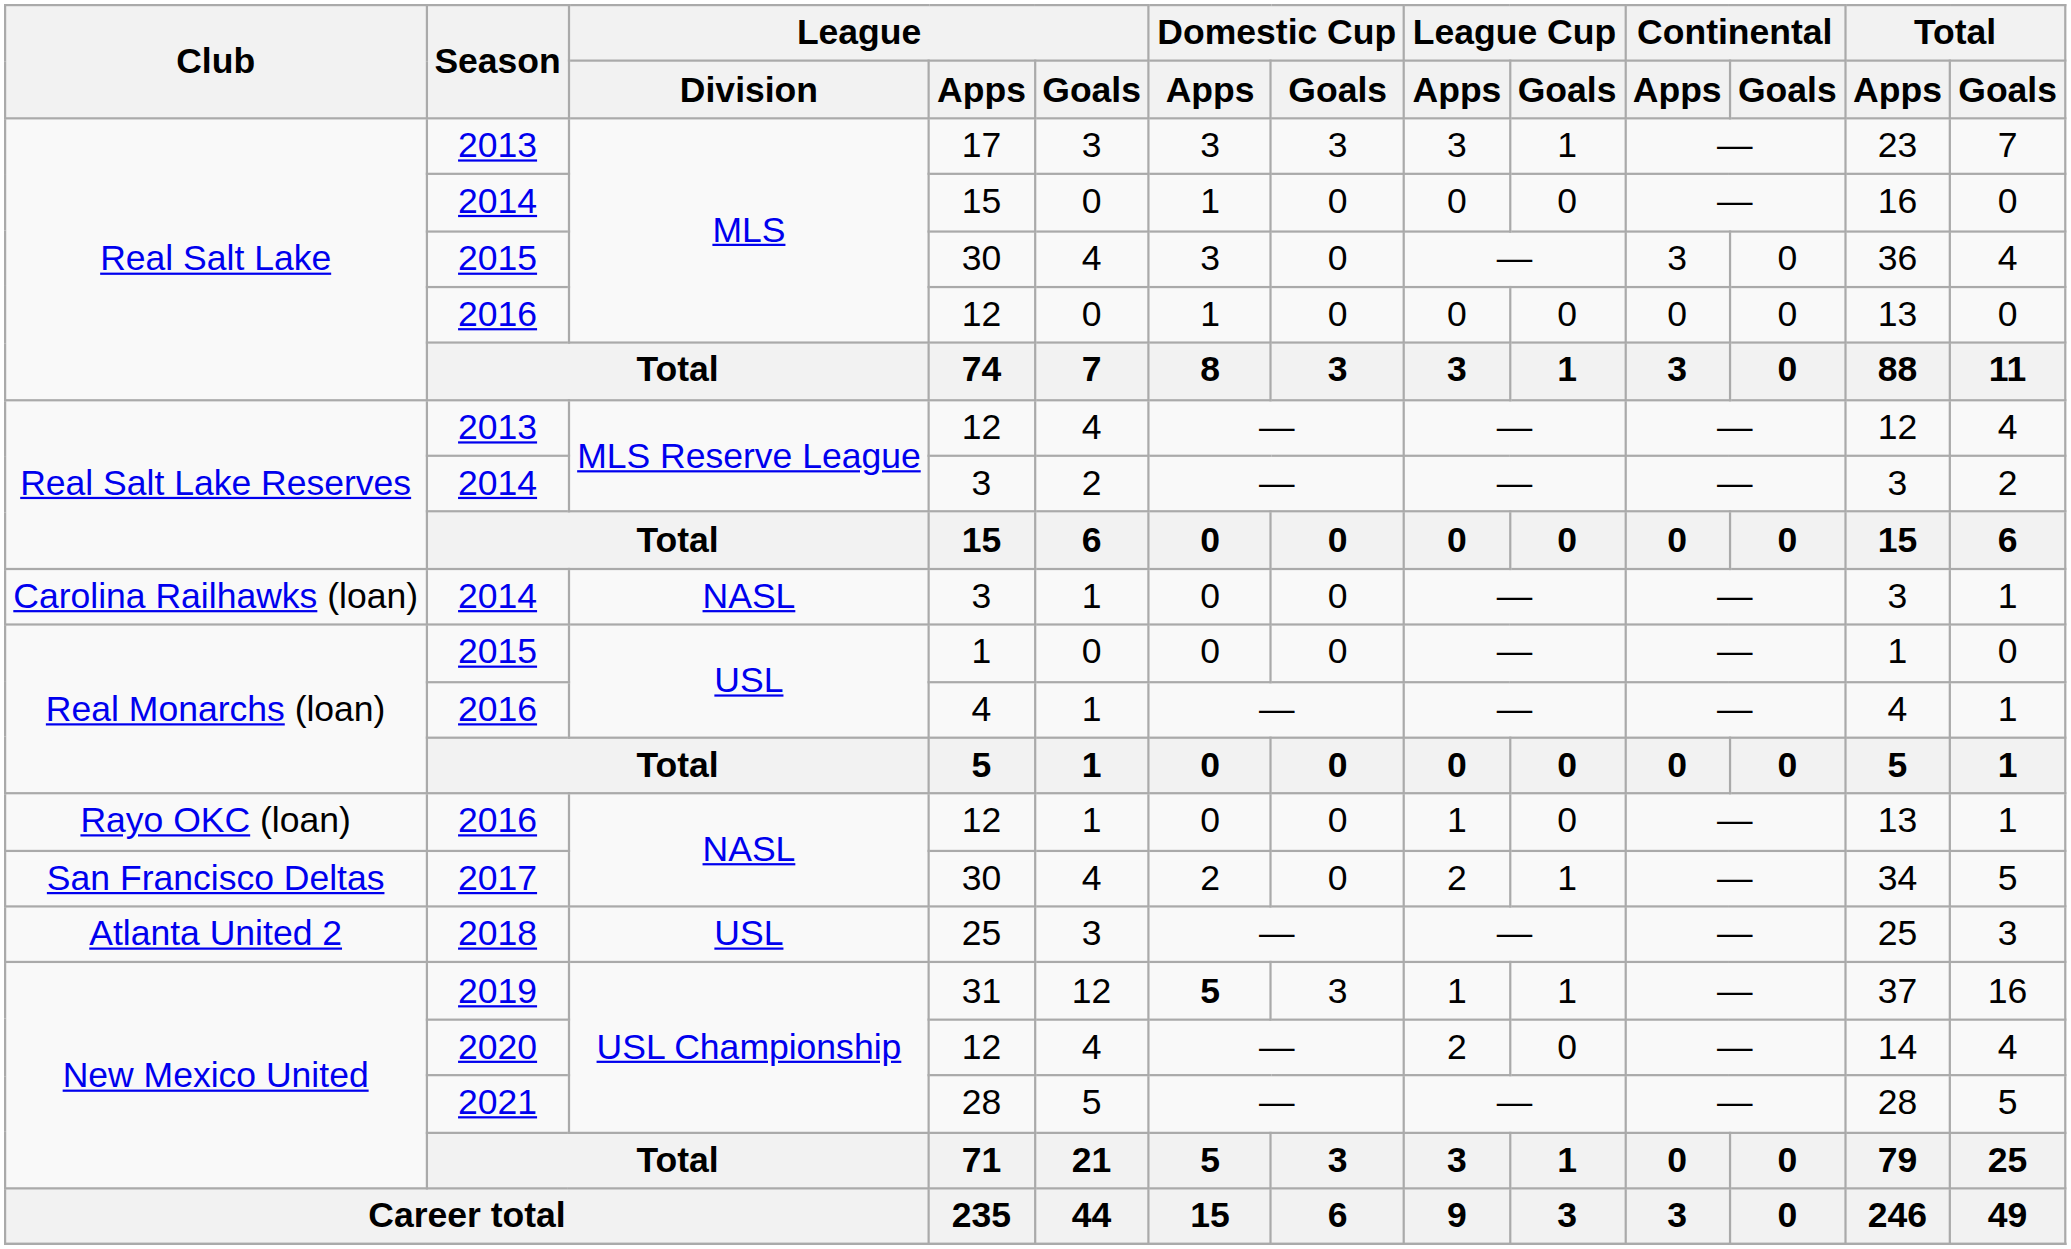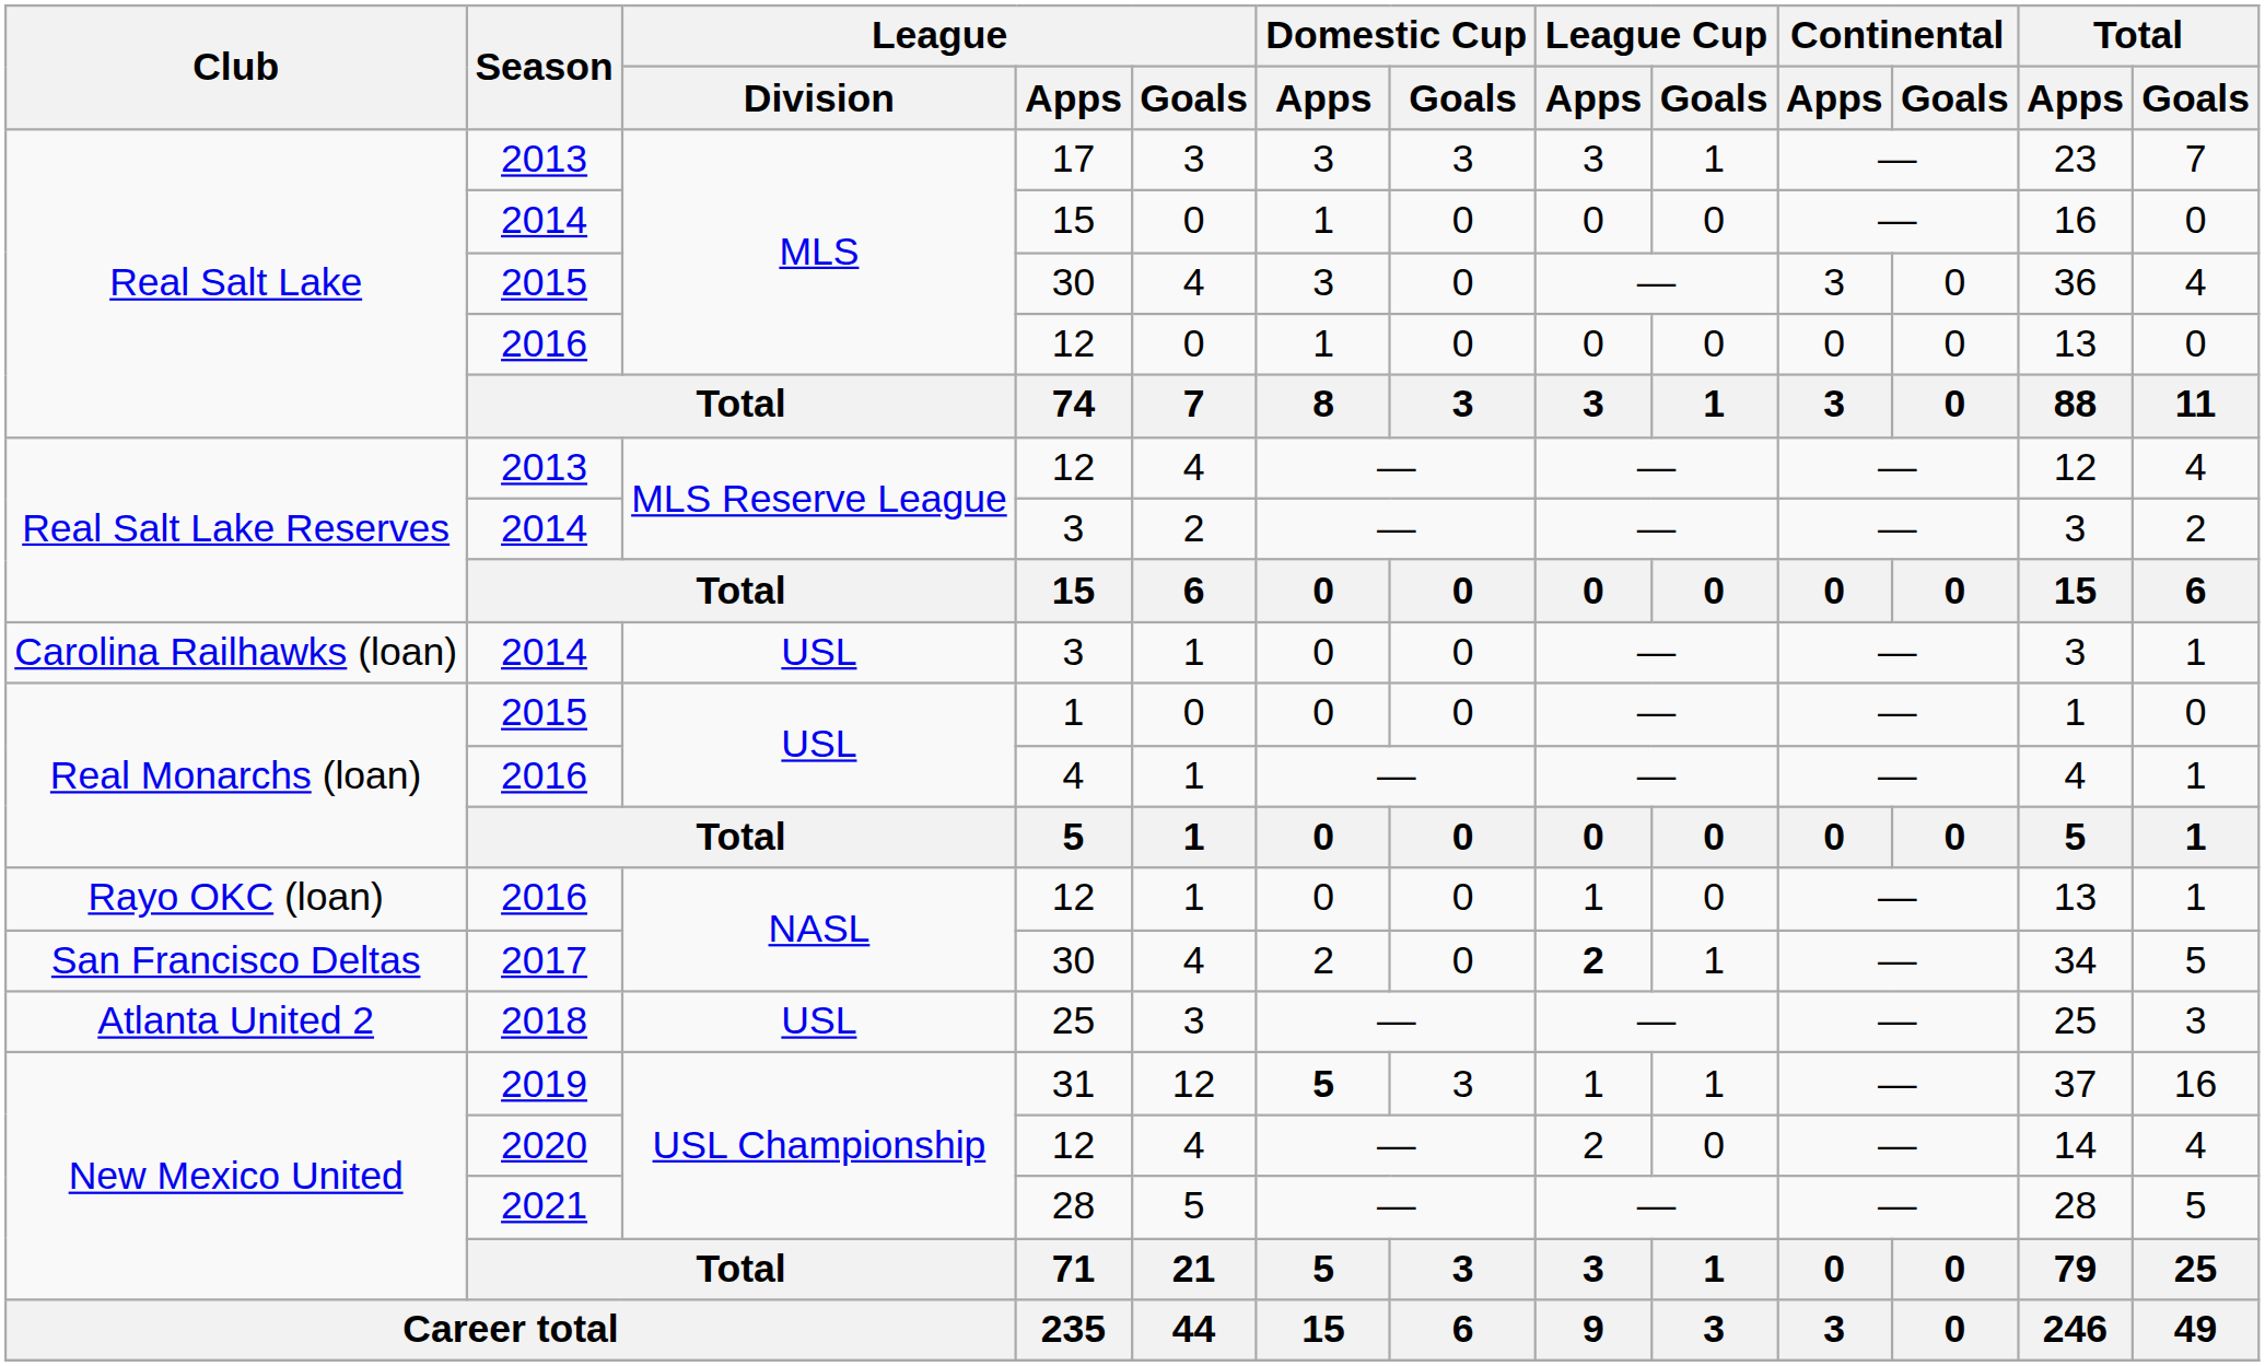Carolina Railhawks (loan) / 3 | League / Division: NASL -> USL
San Francisco Deltas / 30 | League Cup / Apps: normal -> bold
